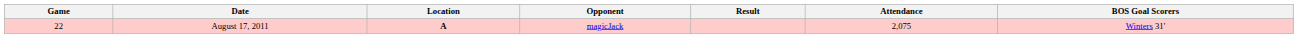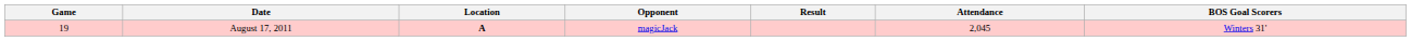August 17, 2011 | Game: 22 -> 19
August 17, 2011 | Attendance: 2,075 -> 2,045
